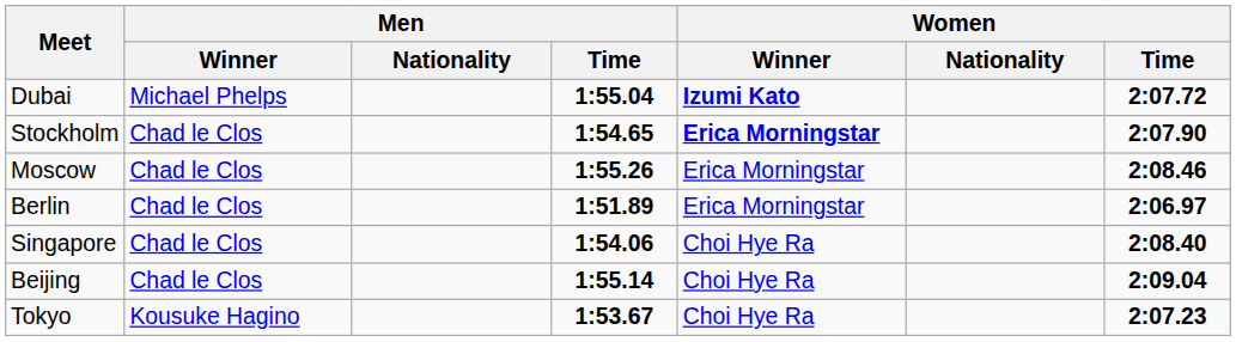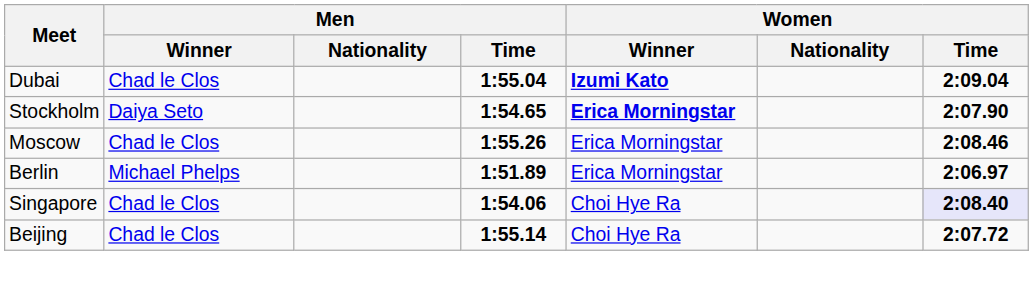Dubai | Men / Winner: Michael Phelps -> Chad le Clos
Dubai | Women / Time: 2:07.72 -> 2:09.04
Stockholm | Men / Winner: Chad le Clos -> Daiya Seto
Berlin | Men / Winner: Chad le Clos -> Michael Phelps
Singapore | Women / Time: no background -> lavender background
Beijing | Women / Time: 2:09.04 -> 2:07.72
- row: Tokyo | Kousuke Hagino | 1:53.67 | Choi Hye Ra | 2:07.23
